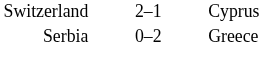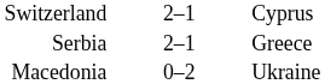Serbia | column 2: 0–2 -> 2–1
+ row: Macedonia | 0–2 | Ukraine
